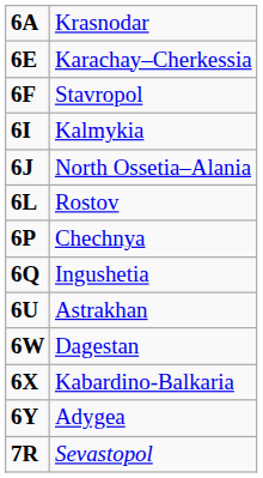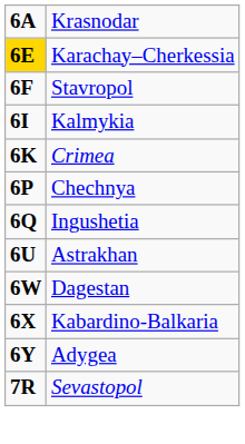Karachay–Cherkessia | column 1: no background -> gold background
- row: 6J | North Ossetia–Alania
+ row: 6K | Crimea
- row: 6L | Rostov
